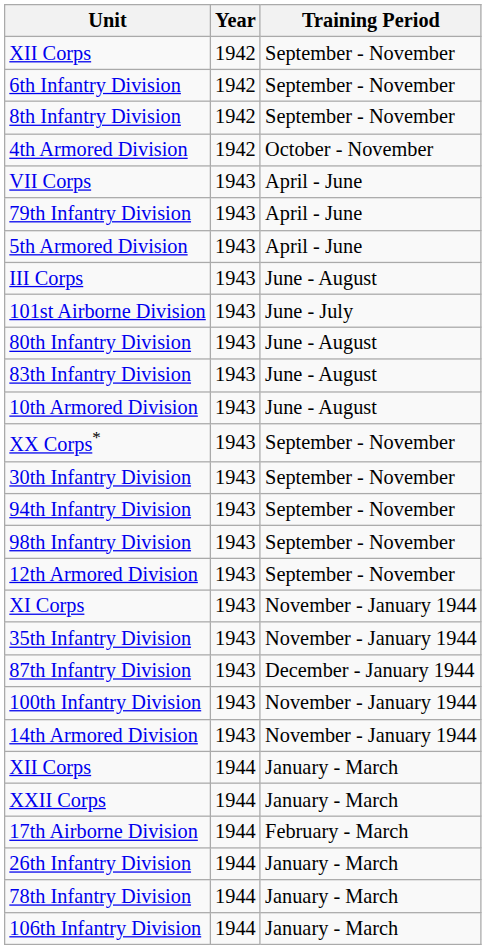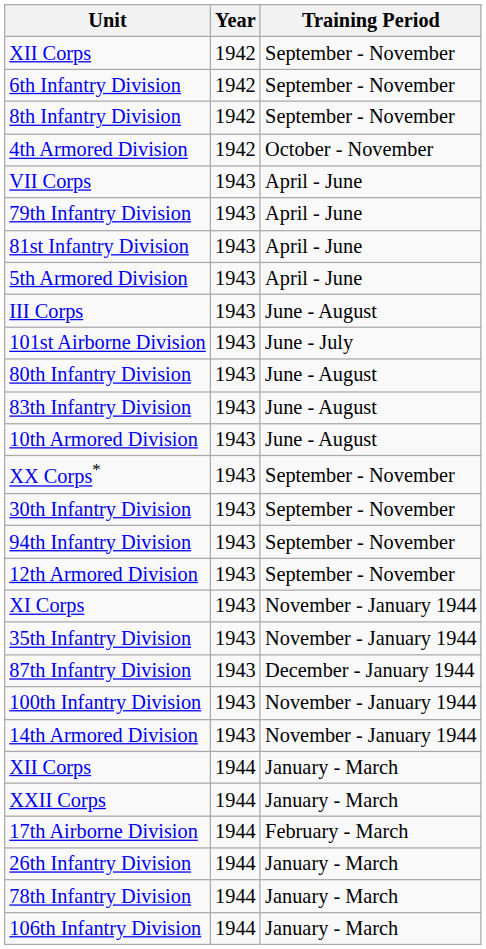+ row: 81st Infantry Division | 1943 | April - June
- row: 98th Infantry Division | 1943 | September - November
